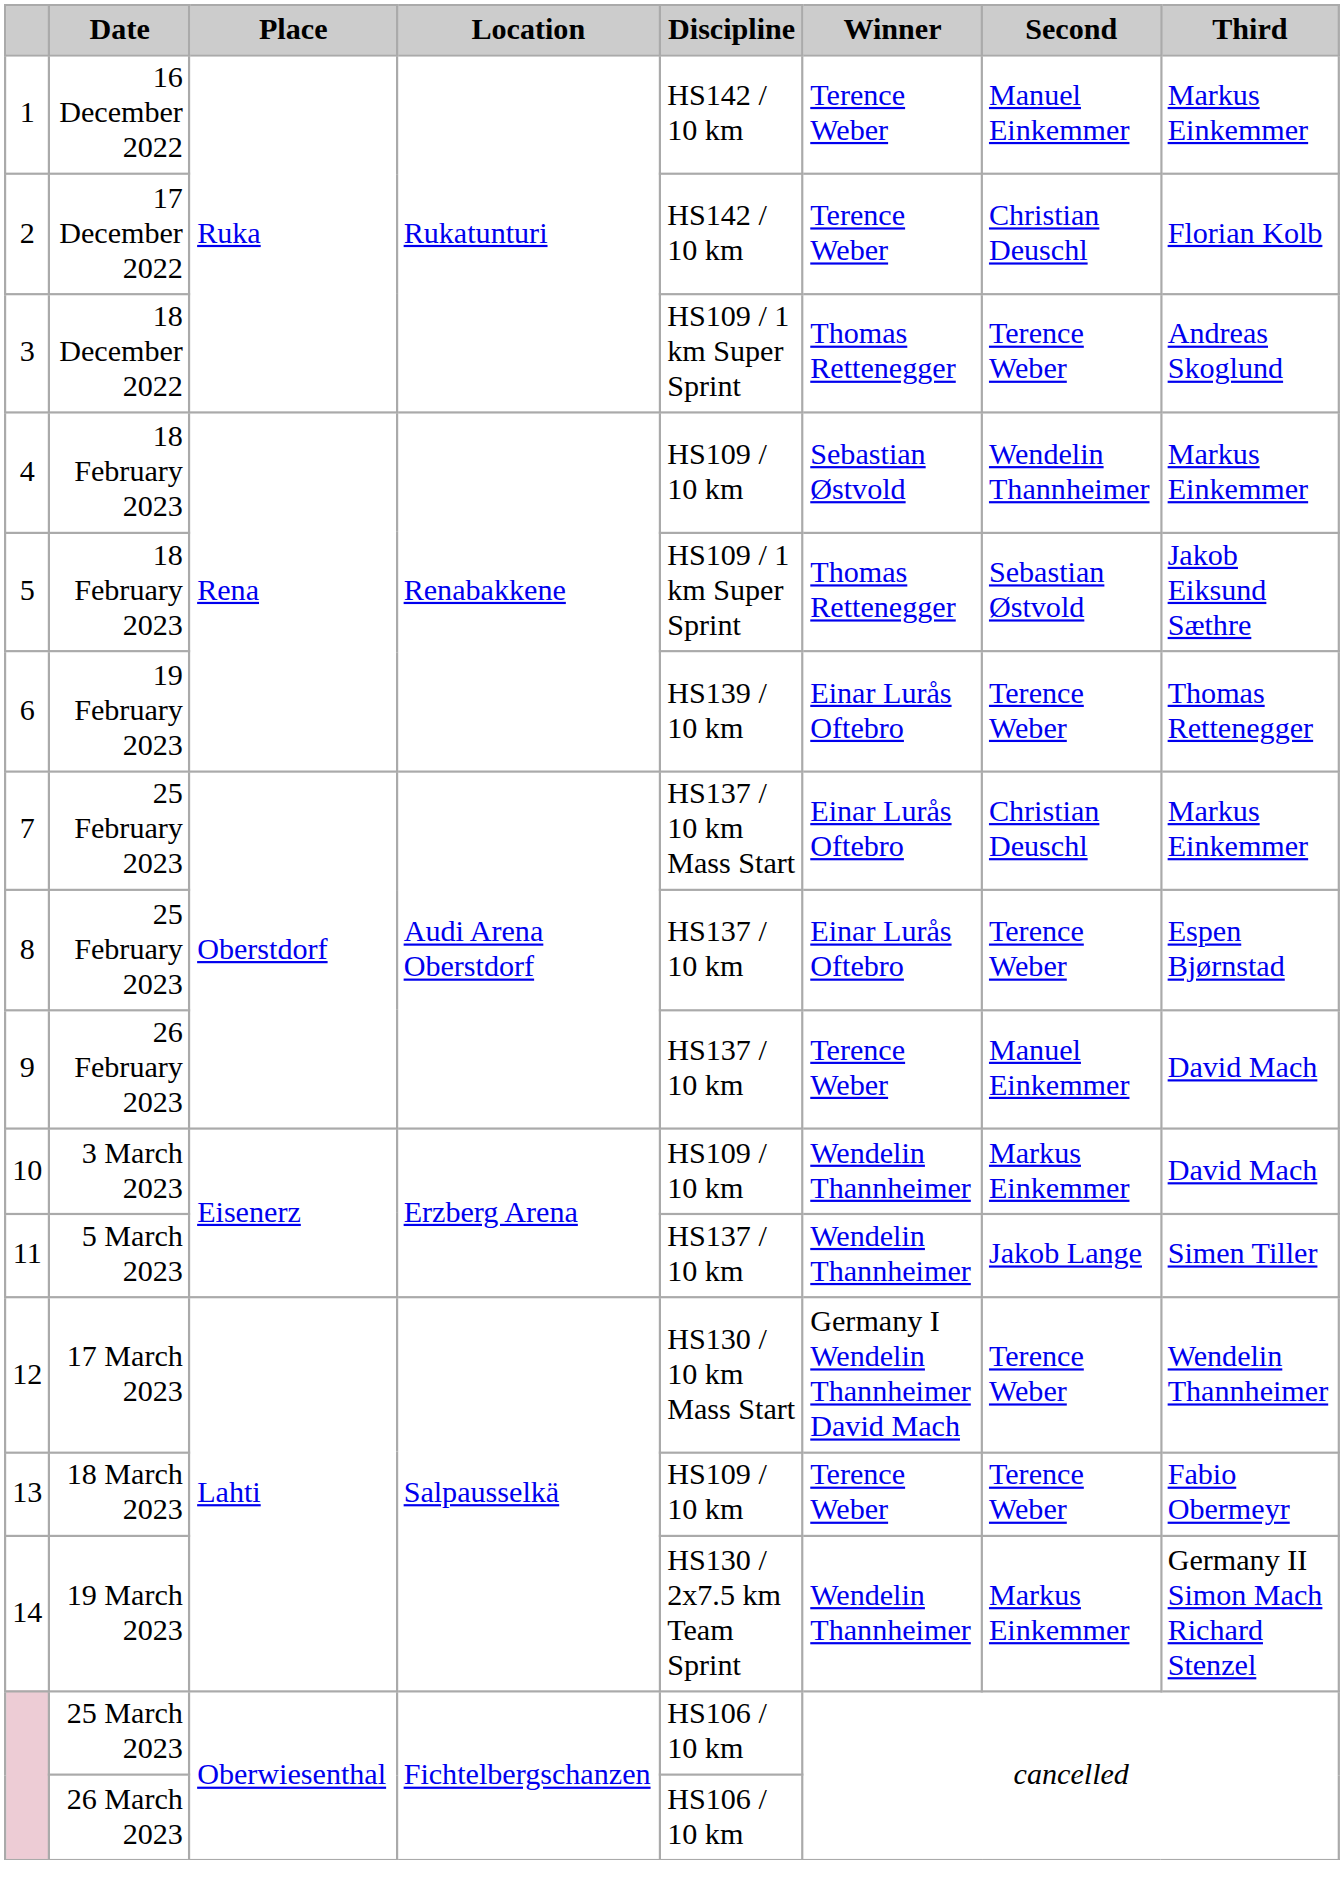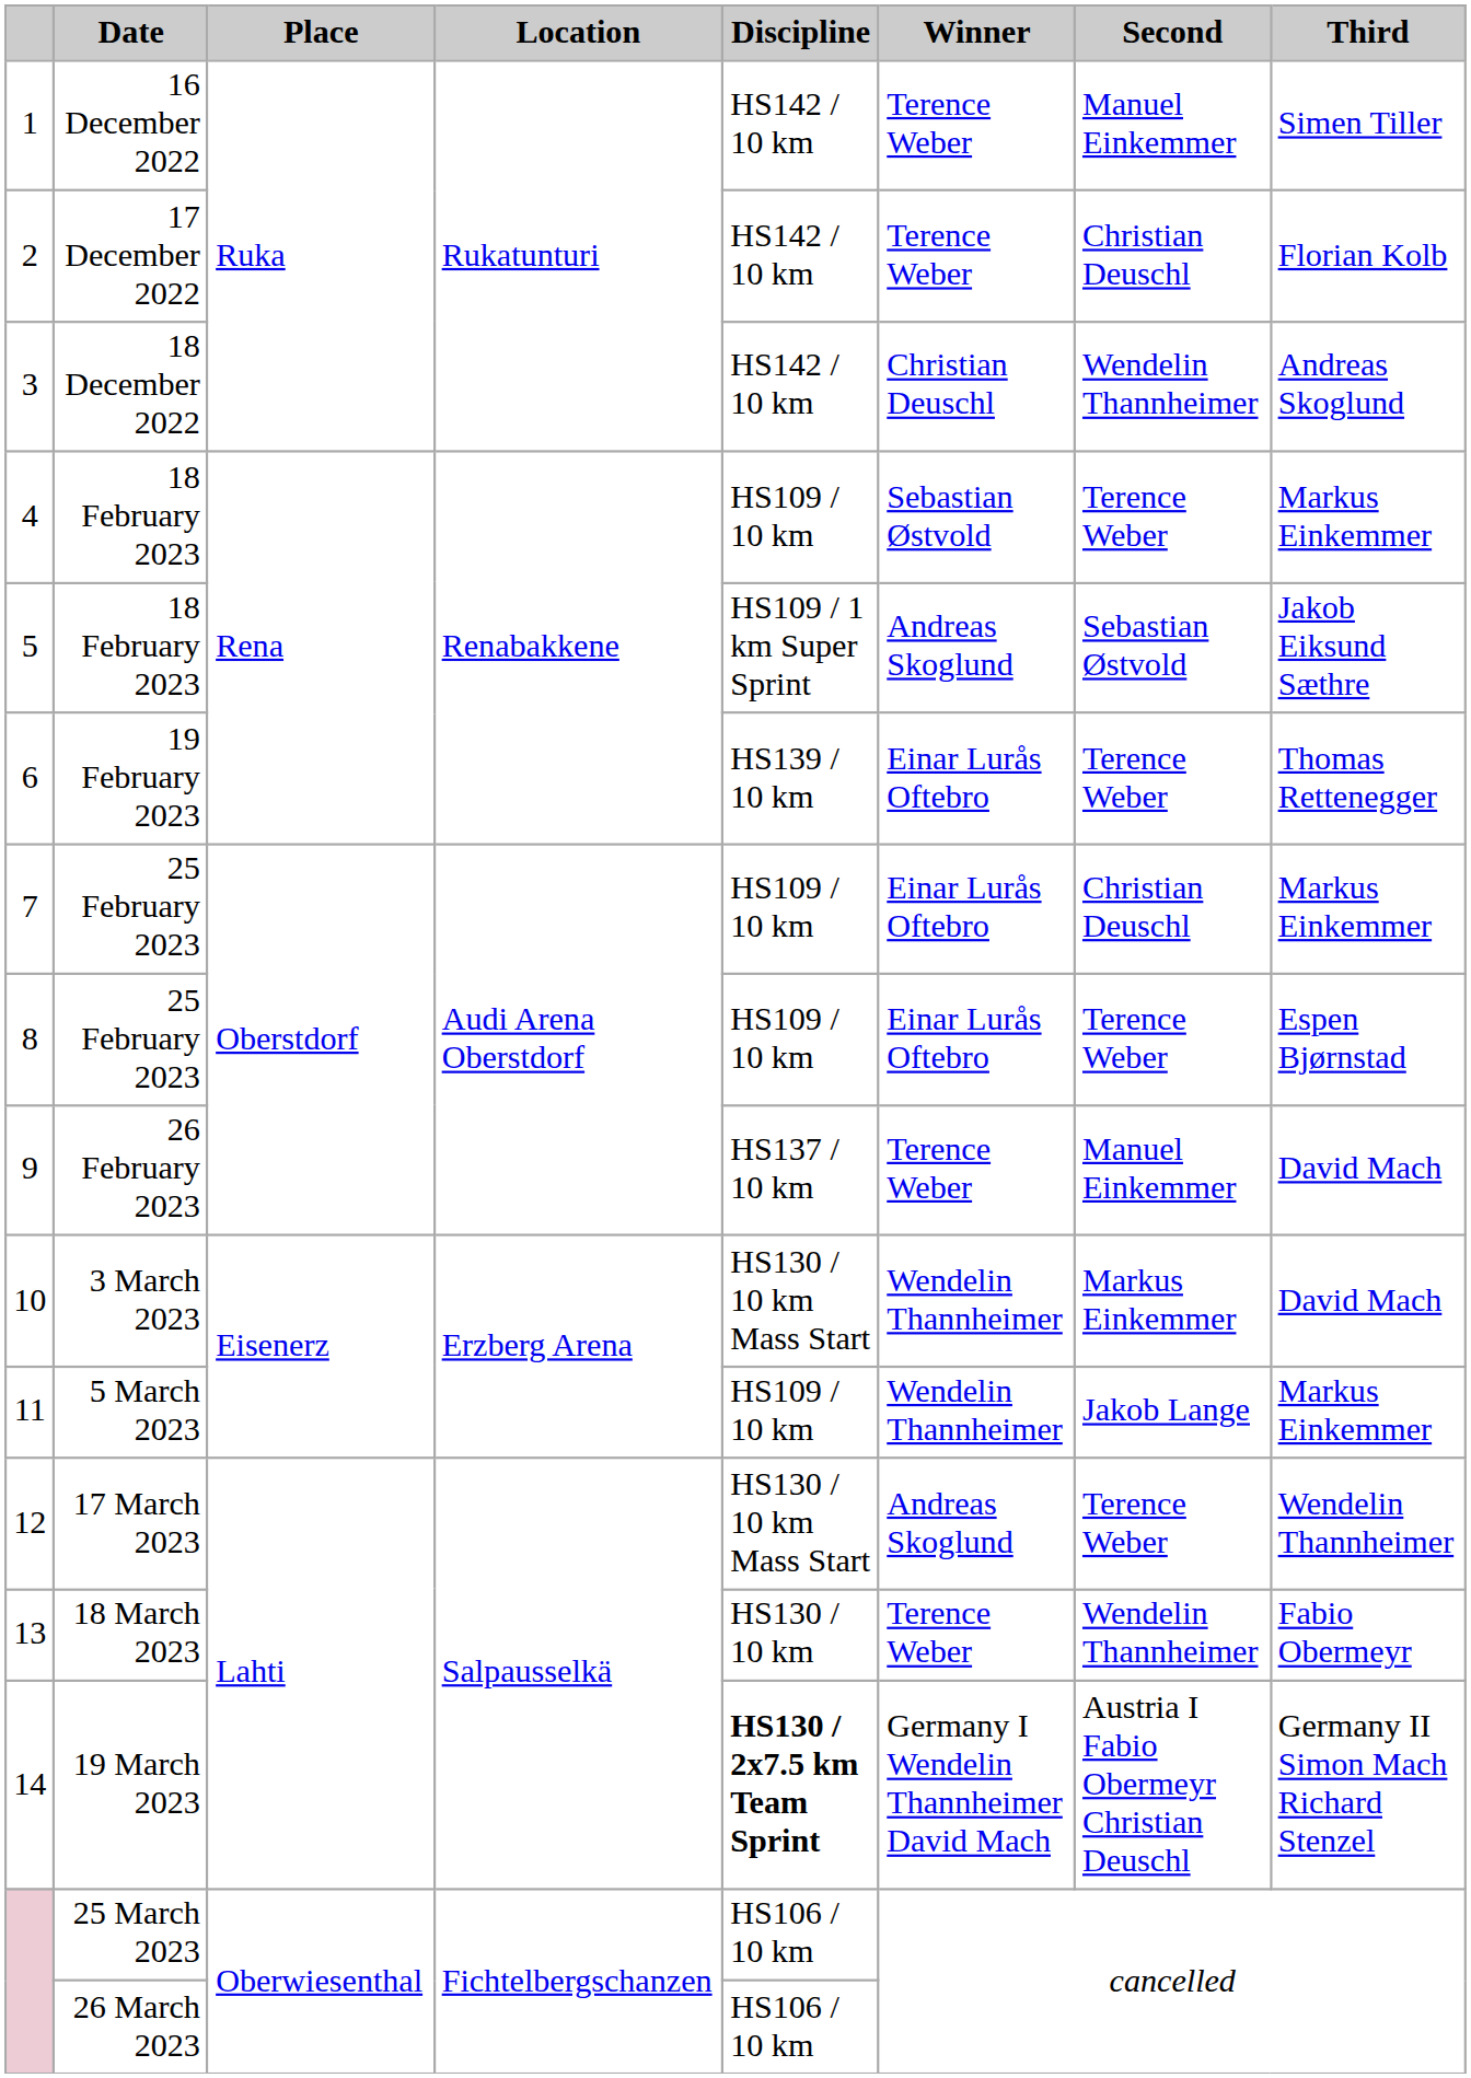1 | Third: Markus Einkemmer -> Simen Tiller
3 | Discipline: HS109 / 1 km Super Sprint -> HS142 / 10 km
3 | Winner: Thomas Rettenegger -> Christian Deuschl
3 | Second: Terence Weber -> Wendelin Thannheimer
4 | Second: Wendelin Thannheimer -> Terence Weber
5 | Winner: Thomas Rettenegger -> Andreas Skoglund
7 | Discipline: HS137 / 10 km Mass Start -> HS109 / 10 km
8 | Discipline: HS137 / 10 km -> HS109 / 10 km
10 | Discipline: HS109 / 10 km -> HS130 / 10 km Mass Start
11 | Discipline: HS137 / 10 km -> HS109 / 10 km
11 | Third: Simen Tiller -> Markus Einkemmer
12 | Winner: Germany I Wendelin Thannheimer David Mach -> Andreas Skoglund
13 | Discipline: HS109 / 10 km -> HS130 / 10 km
13 | Second: Terence Weber -> Wendelin Thannheimer
14 | Discipline: normal -> bold
14 | Winner: Wendelin Thannheimer -> Germany I Wendelin Thannheimer David Mach
14 | Second: Markus Einkemmer -> Austria I Fabio Obermeyr Christian Deuschl
